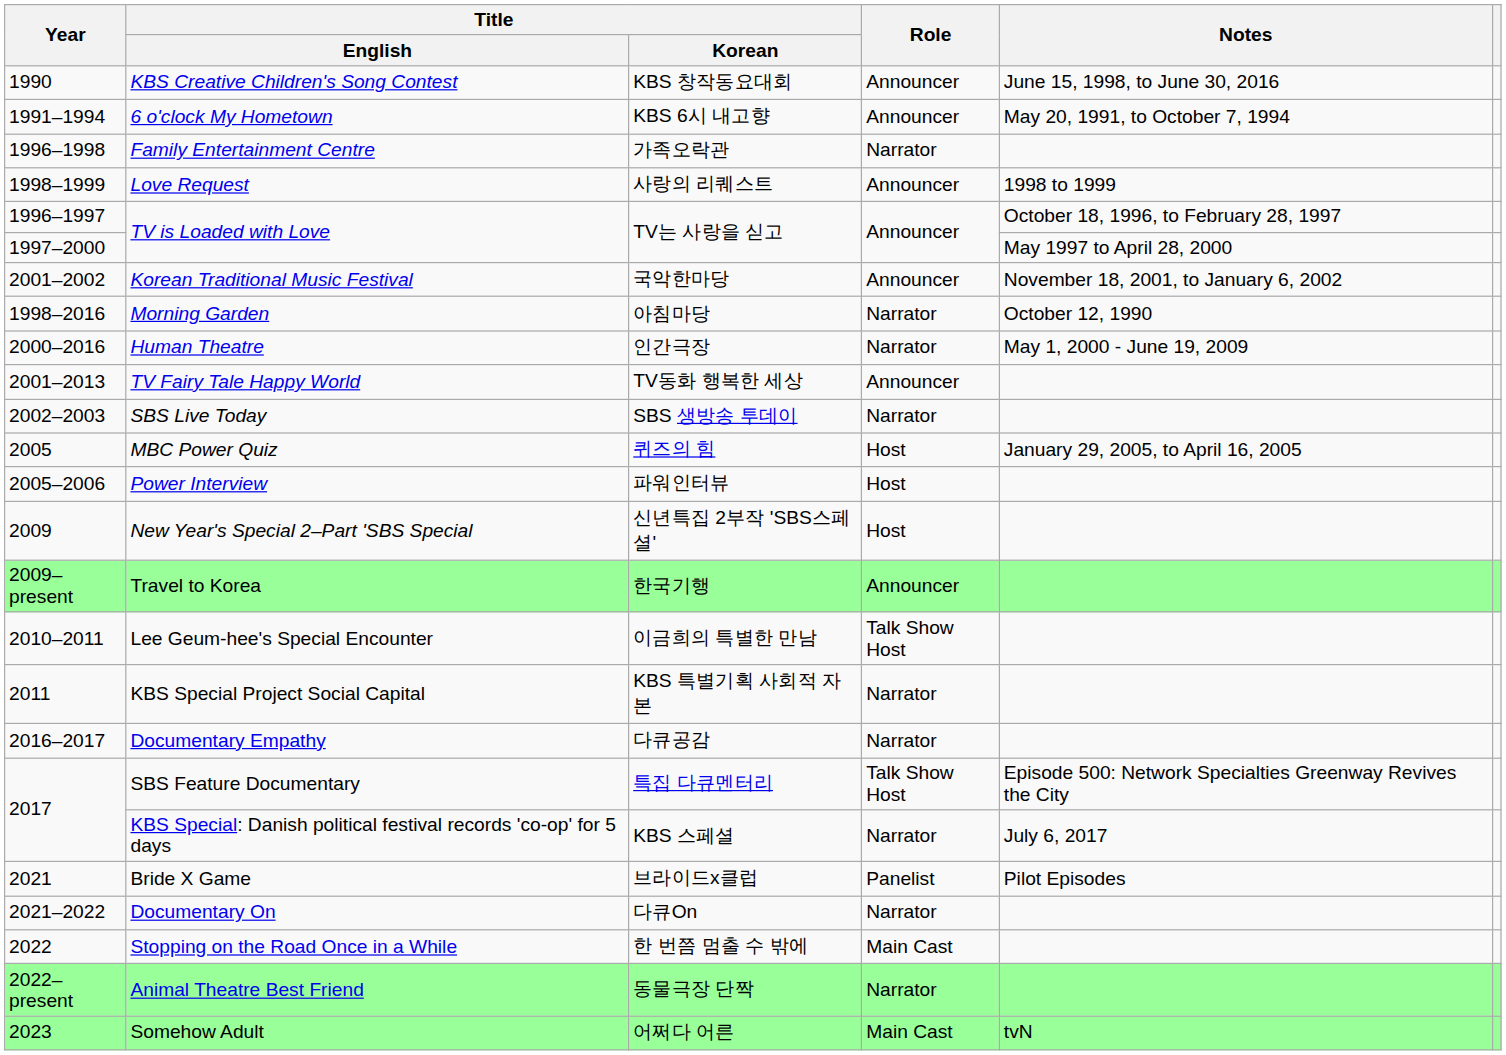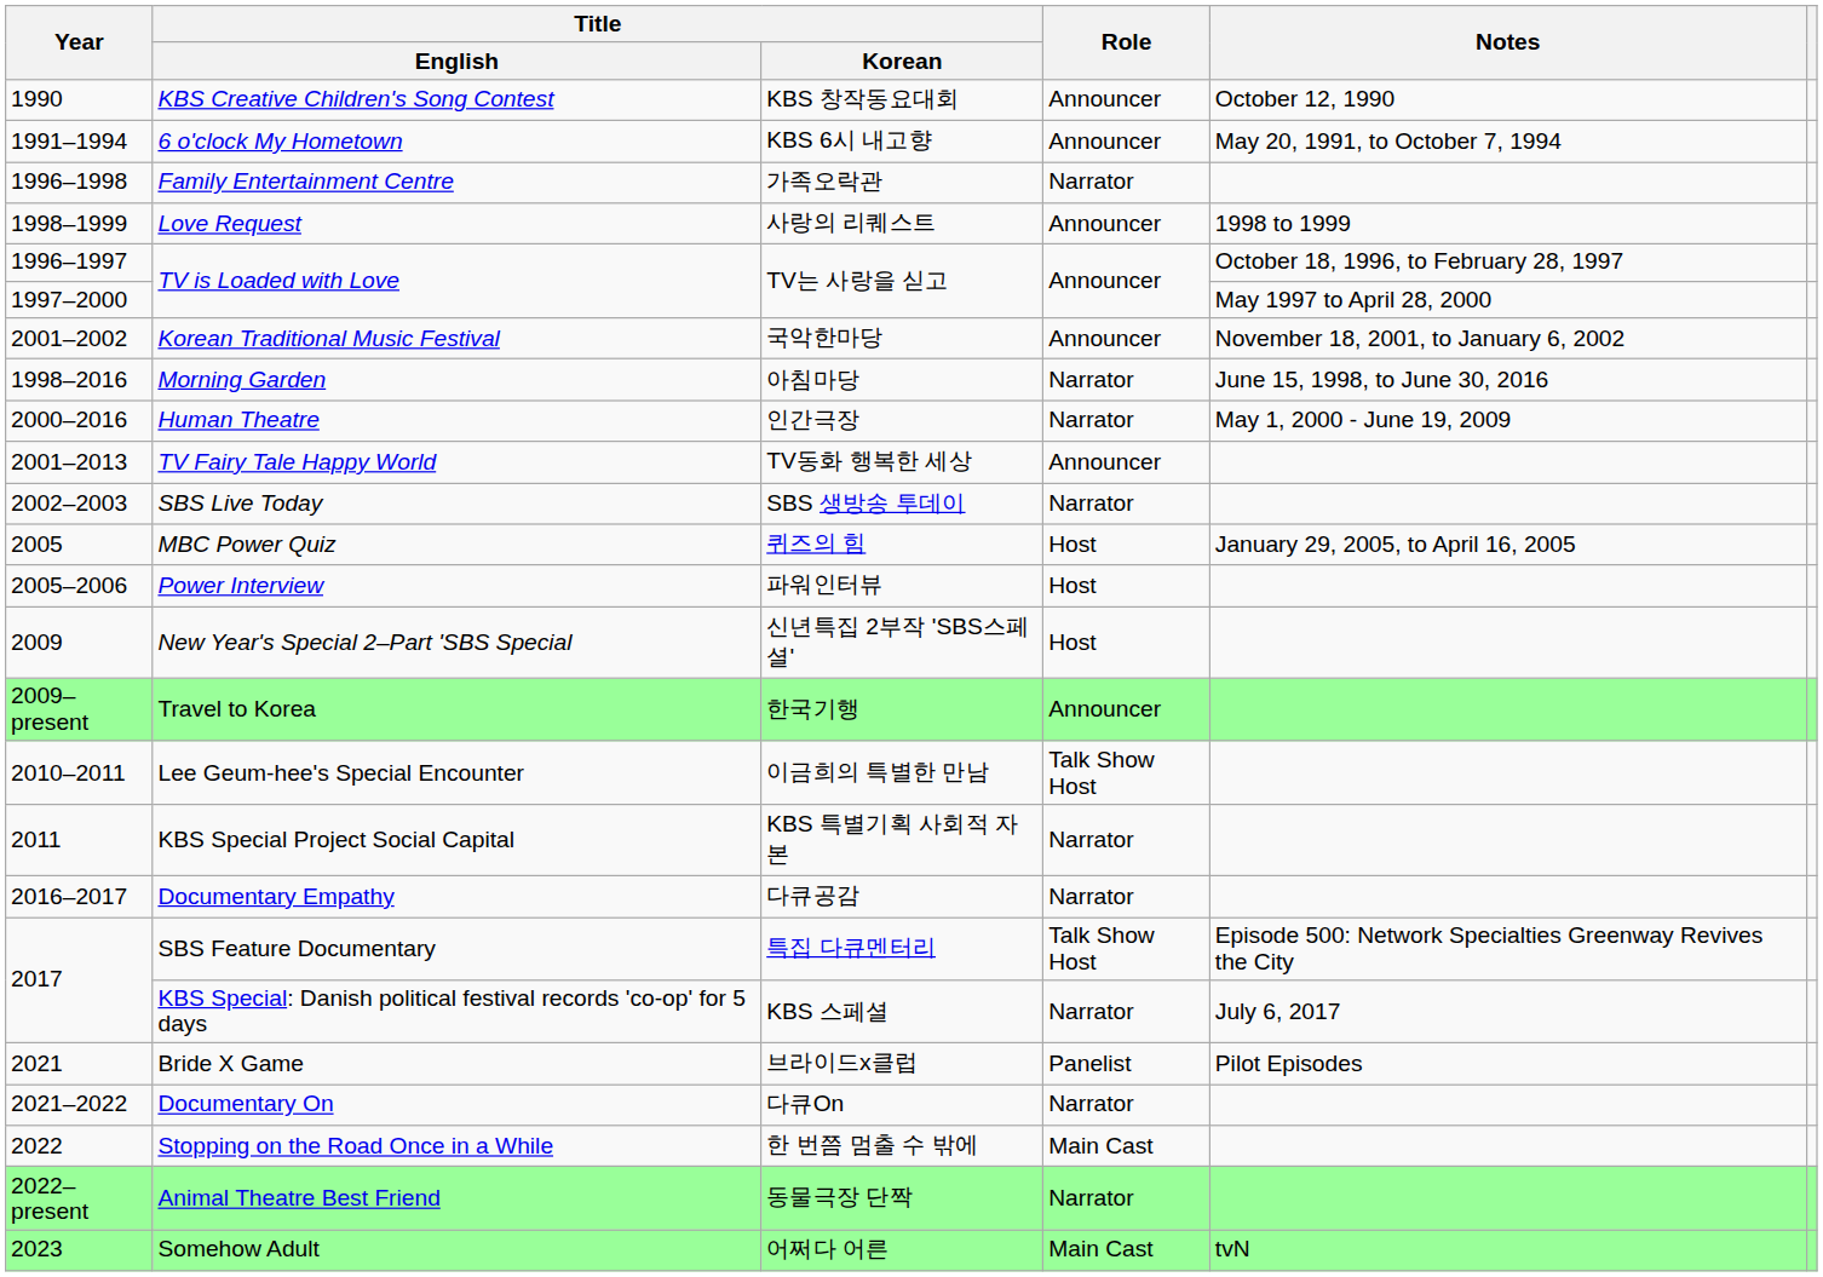KBS Creative Children's Song Contest | Notes: June 15, 1998, to June 30, 2016 -> October 12, 1990
Morning Garden | Notes: October 12, 1990 -> June 15, 1998, to June 30, 2016
